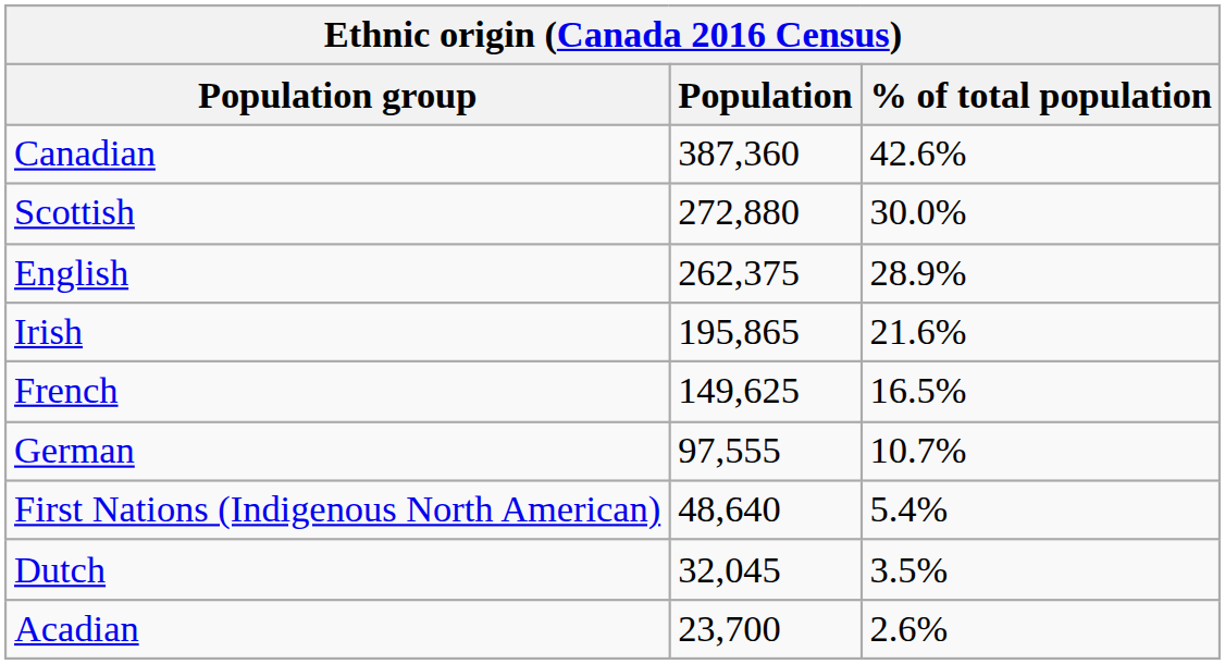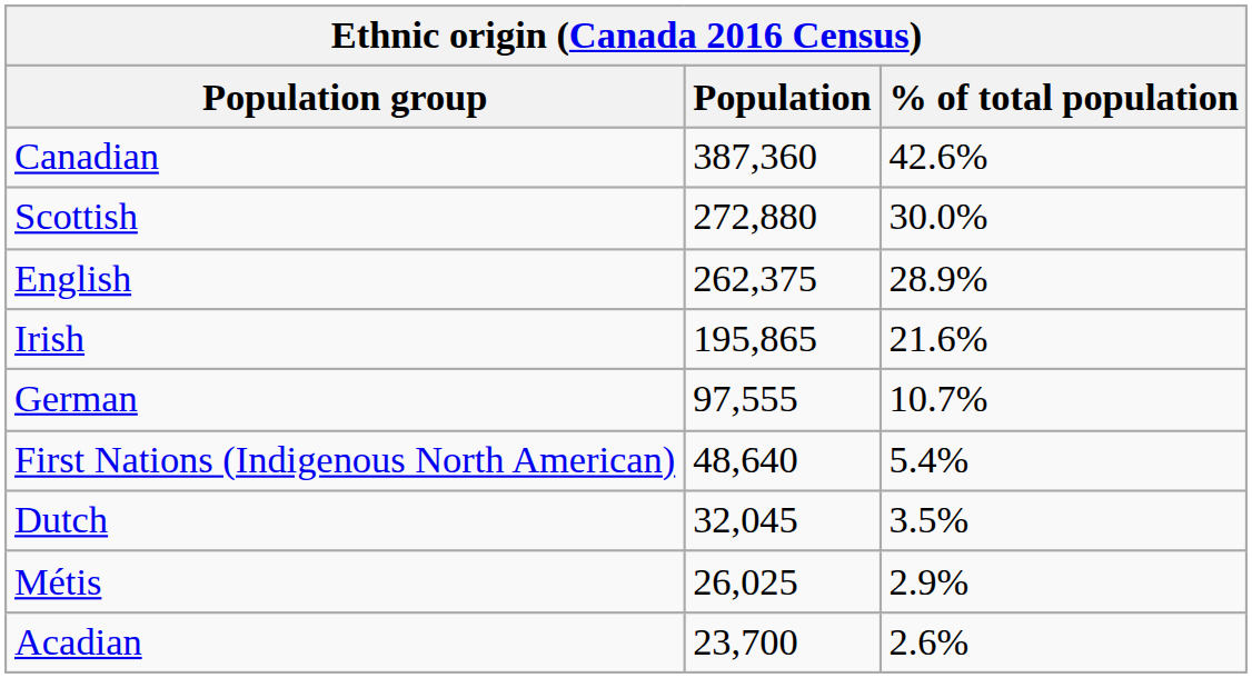- row: French | 149,625 | 16.5%
+ row: Métis | 26,025 | 2.9%
